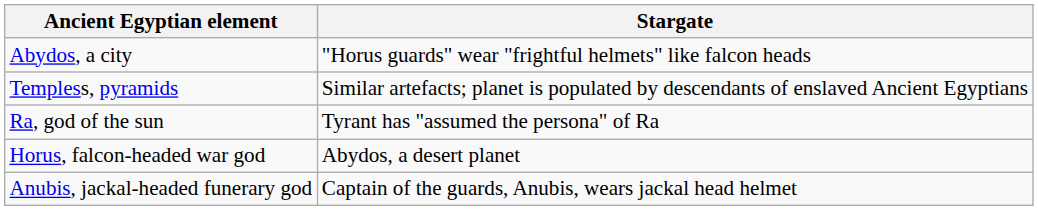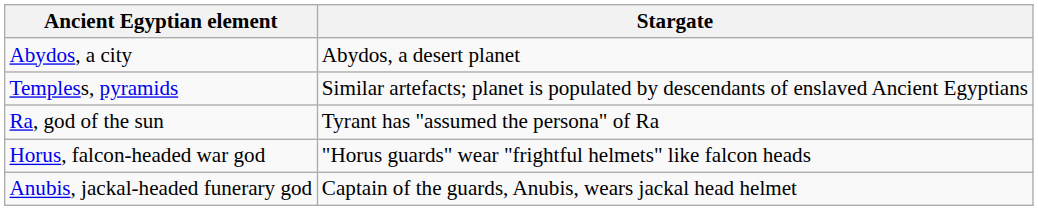Abydos, a city | Stargate: "Horus guards" wear "frightful helmets" like falcon heads -> Abydos, a desert planet
Horus, falcon-headed war god | Stargate: Abydos, a desert planet -> "Horus guards" wear "frightful helmets" like falcon heads
